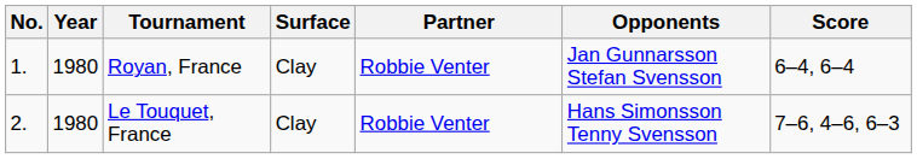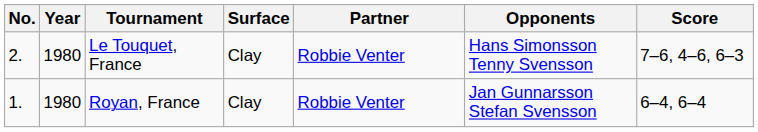rows swapped: Royan, France <-> Le Touquet, France
